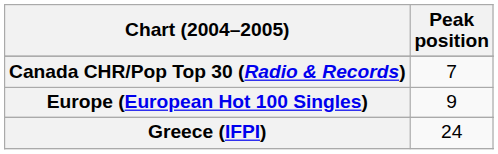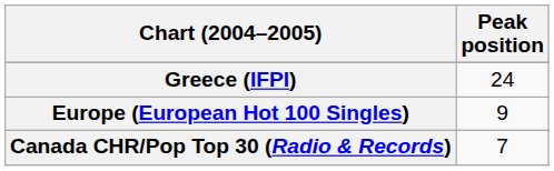rows swapped: Canada CHR/Pop Top 30 (Radio & Records) <-> Greece (IFPI)
